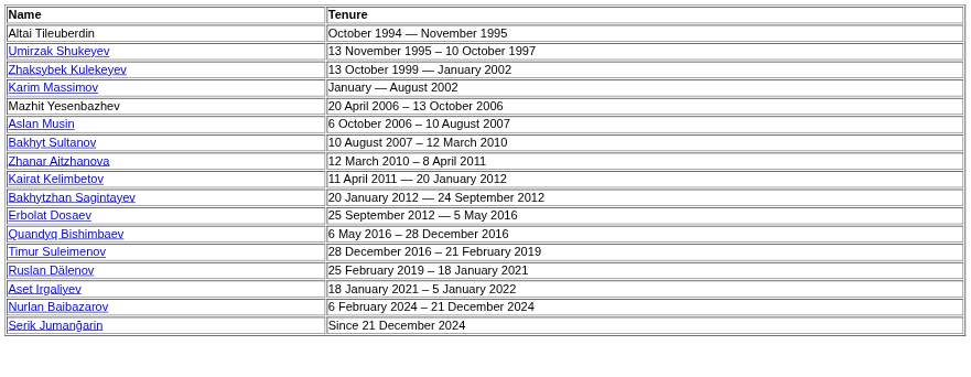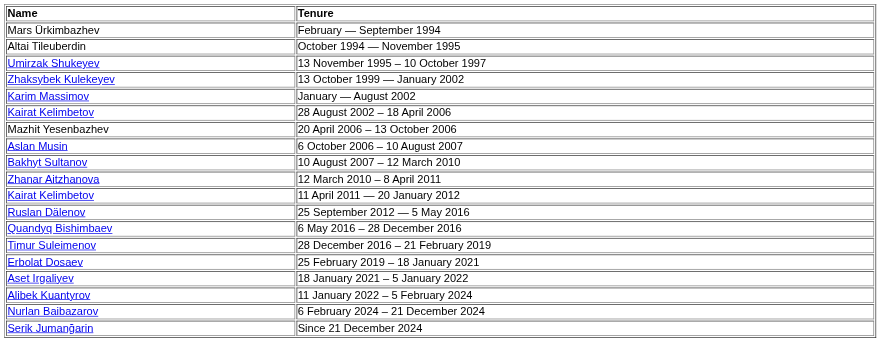+ row: Mars Ürkimbazhev | February — September 1994
+ row: Kairat Kelimbetov | 28 August 2002 – 18 April 2006
- row: Bakhytzhan Sagintayev | 20 January 2012 — 24 September 2012
25 September 2012 — 5 May 2016 | Name: Erbolat Dosaev -> Ruslan Dälenov
25 February 2019 – 18 January 2021 | Name: Ruslan Dälenov -> Erbolat Dosaev
+ row: Alibek Kuantyrov | 11 January 2022 – 5 February 2024
